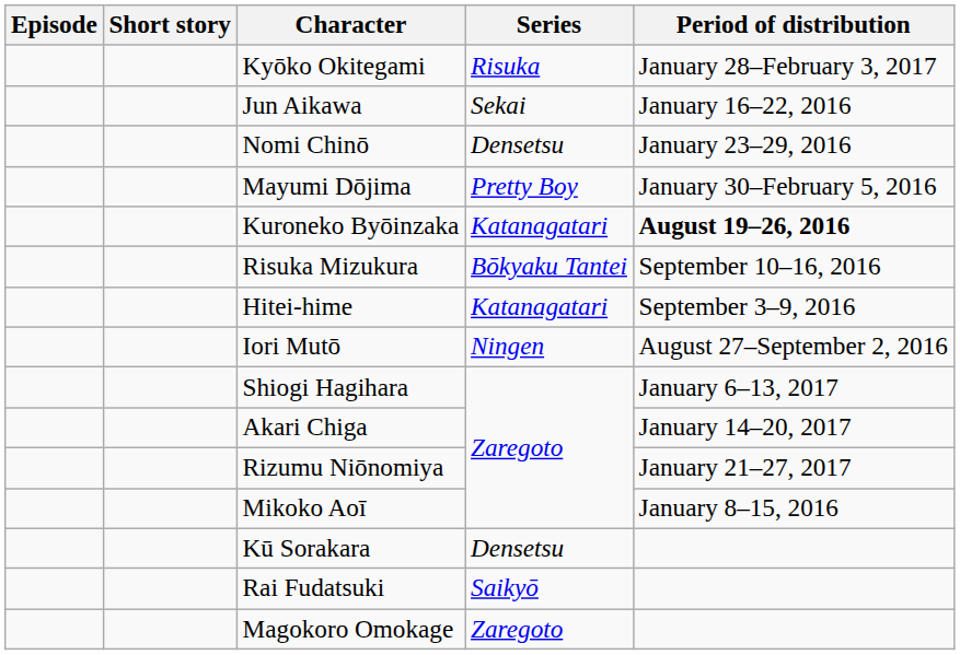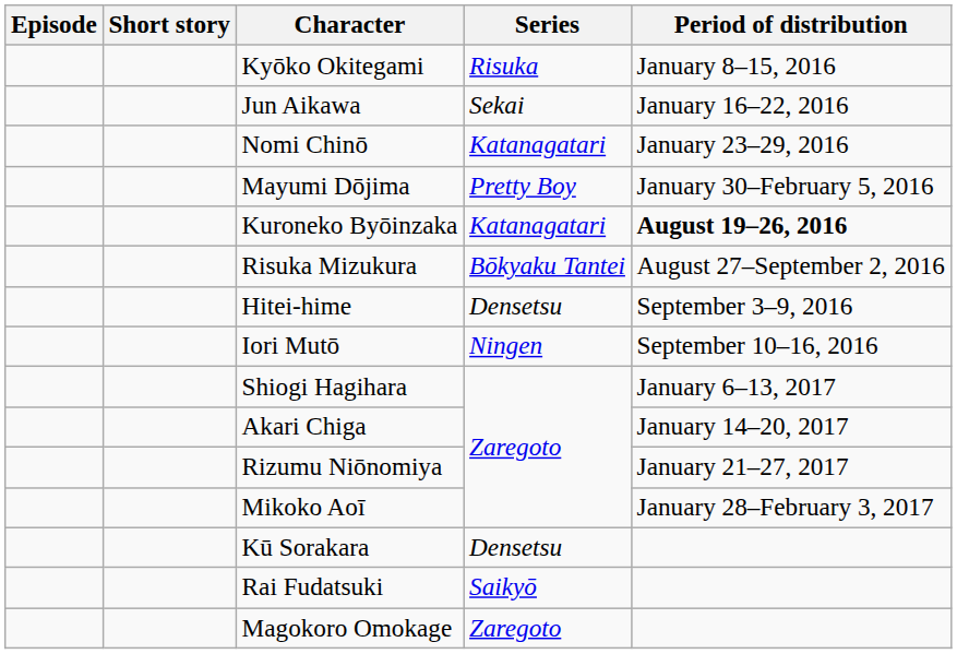Kyōko Okitegami | Period of distribution: January 28–February 3, 2017 -> January 8–15, 2016
Nomi Chinō | Series: Densetsu -> Katanagatari
Risuka Mizukura | Period of distribution: September 10–16, 2016 -> August 27–September 2, 2016
Hitei-hime | Series: Katanagatari -> Densetsu
Iori Mutō | Period of distribution: August 27–September 2, 2016 -> September 10–16, 2016
Mikoko Aoī | Period of distribution: January 8–15, 2016 -> January 28–February 3, 2017
